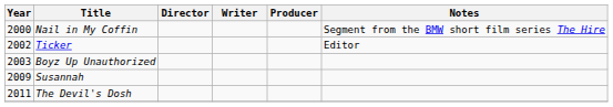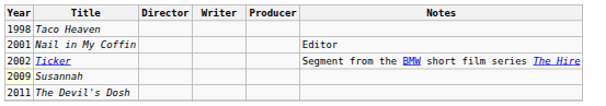+ row: 1998 | Taco Heaven
Nail in My Coffin | Year: 2000 -> 2001
Nail in My Coffin | Notes: Segment from the BMW short film series The Hire -> Editor
Ticker | Notes: Editor -> Segment from the BMW short film series The Hire
- row: 2003 | Boyz Up Unauthorized
Susannah | Year: no background -> lightyellow background
